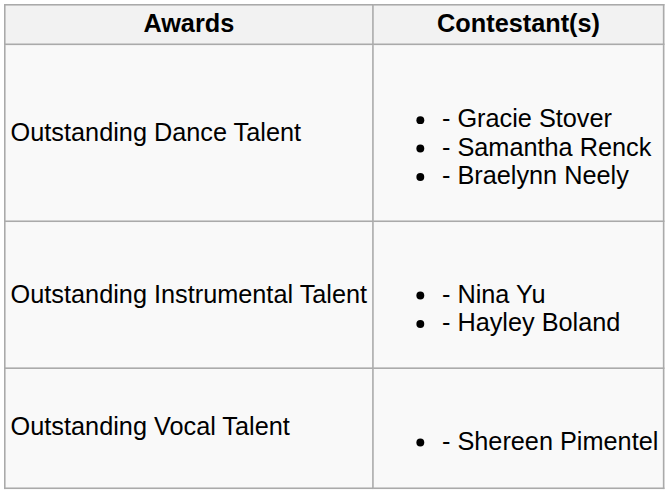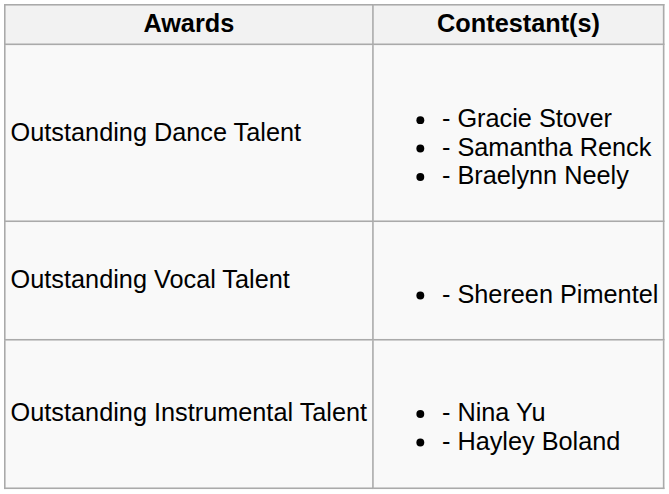rows swapped: Outstanding Instrumental Talent <-> Outstanding Vocal Talent
